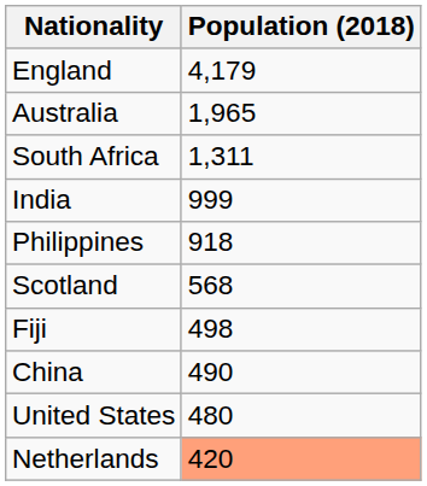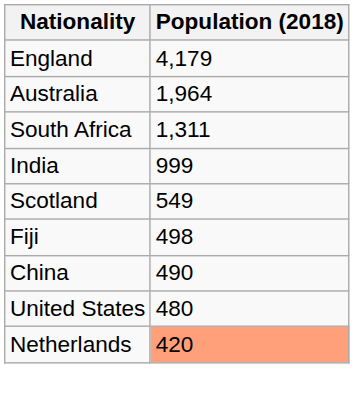Australia | Population (2018): 1,965 -> 1,964
- row: Philippines | 918
Scotland | Population (2018): 568 -> 549
